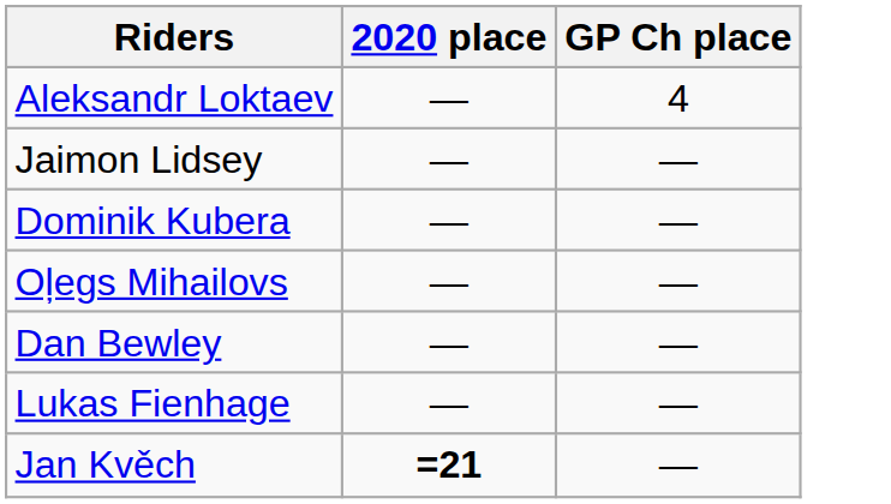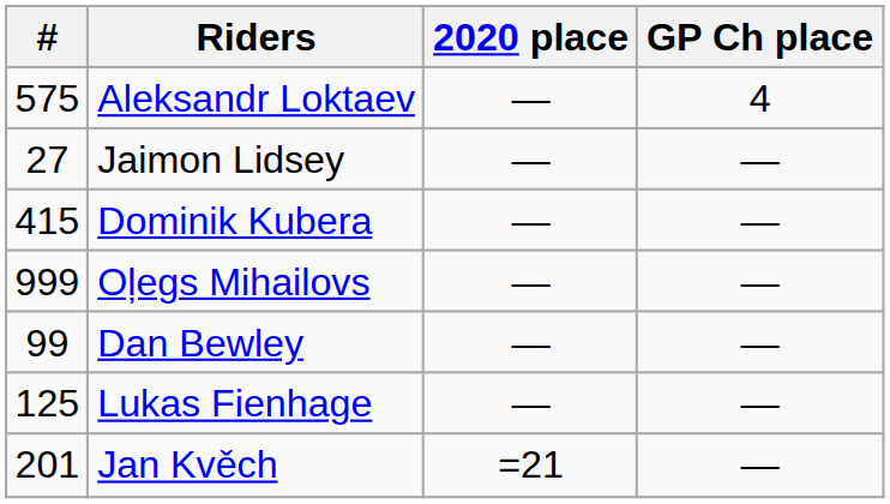+ column: # | 575 | 27 | 415 | 999 | 99 | 125 | 201
Jan Kvěch | 2020 place: bold -> normal
